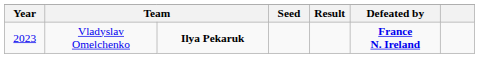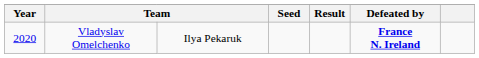Vladyslav Omelchenko | Year: 2023 -> 2020
Vladyslav Omelchenko | column 3: bold -> normal
